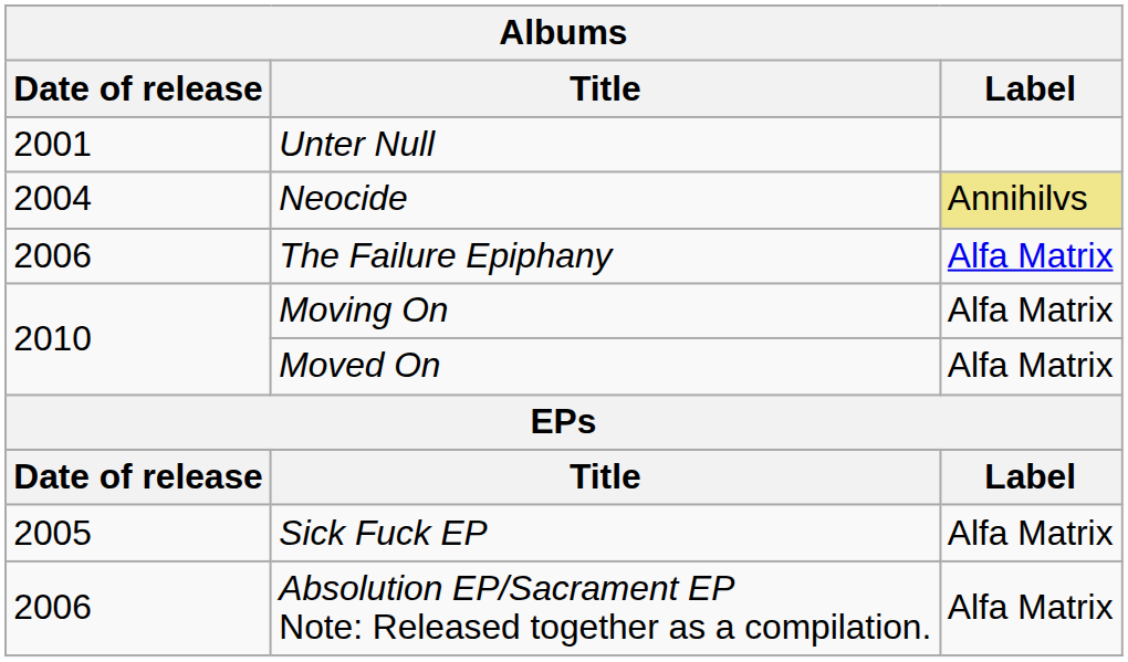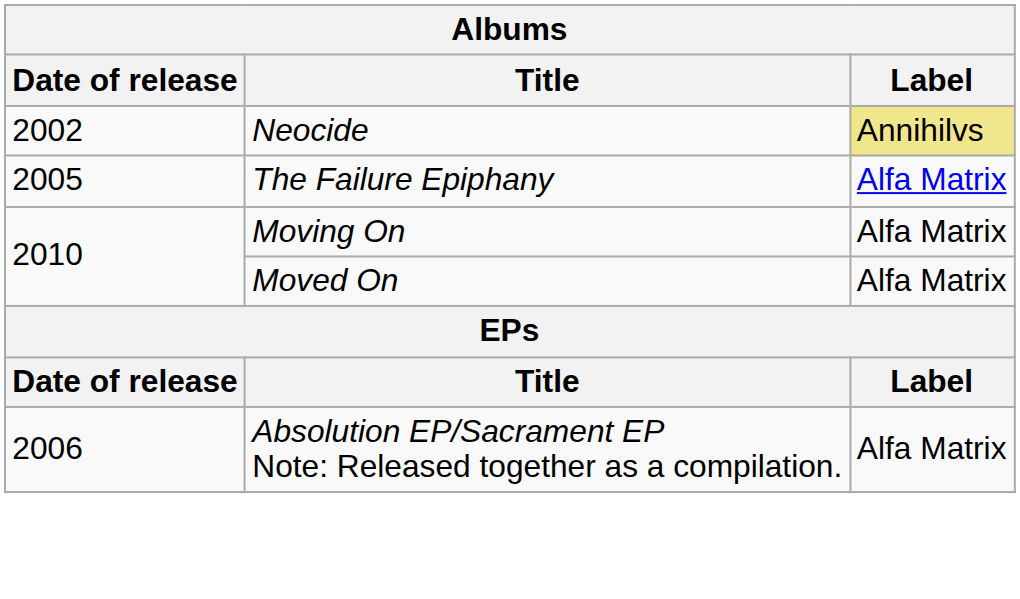- row: 2001 | Unter Null
Neocide | Date of release: 2004 -> 2002
The Failure Epiphany | Date of release: 2006 -> 2005
- row: 2005 | Sick Fuck EP | Alfa Matrix
